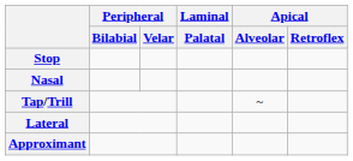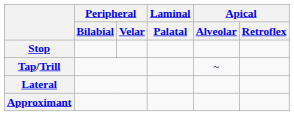- row: Nasal
